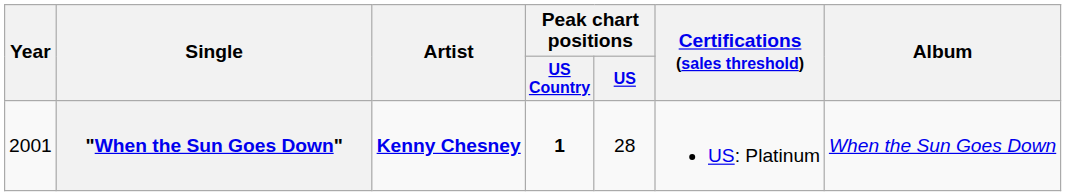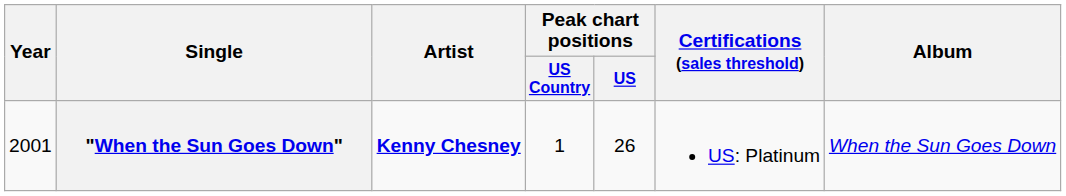"When the Sun Goes Down" | Peak chart positions / US Country: bold -> normal
"When the Sun Goes Down" | Peak chart positions / US: 28 -> 26
